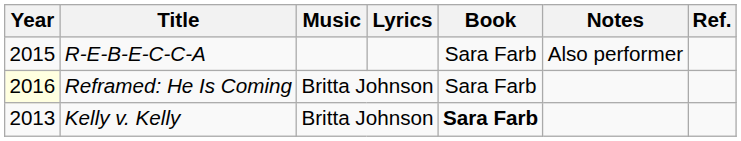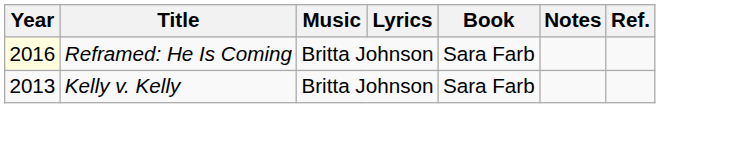- row: 2015 | R-E-B-E-C-C-A | Sara Farb | Also performer
Kelly v. Kelly | Book: bold -> normal
